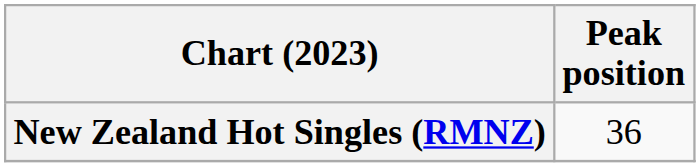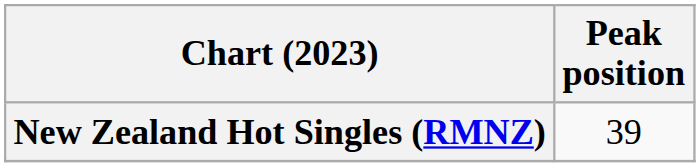New Zealand Hot Singles (RMNZ) | Peak position: 36 -> 39
